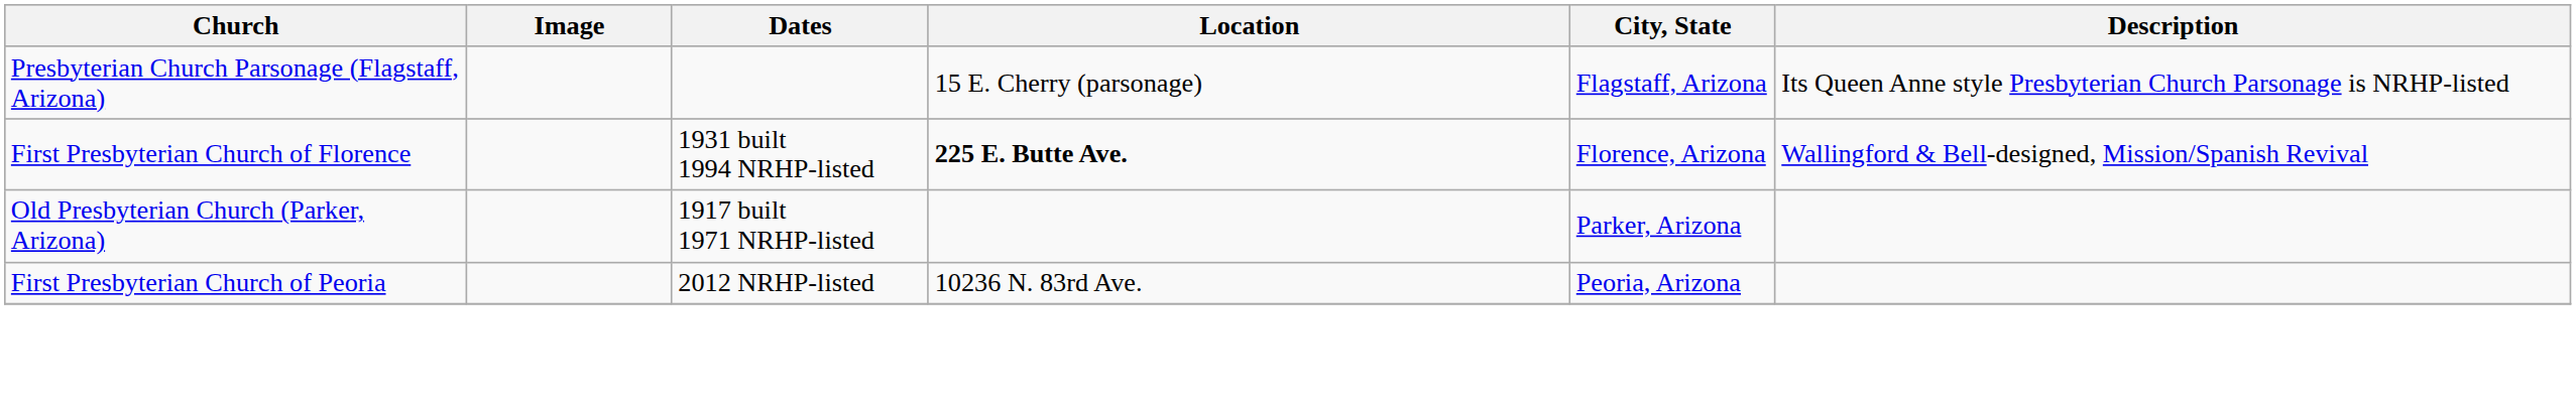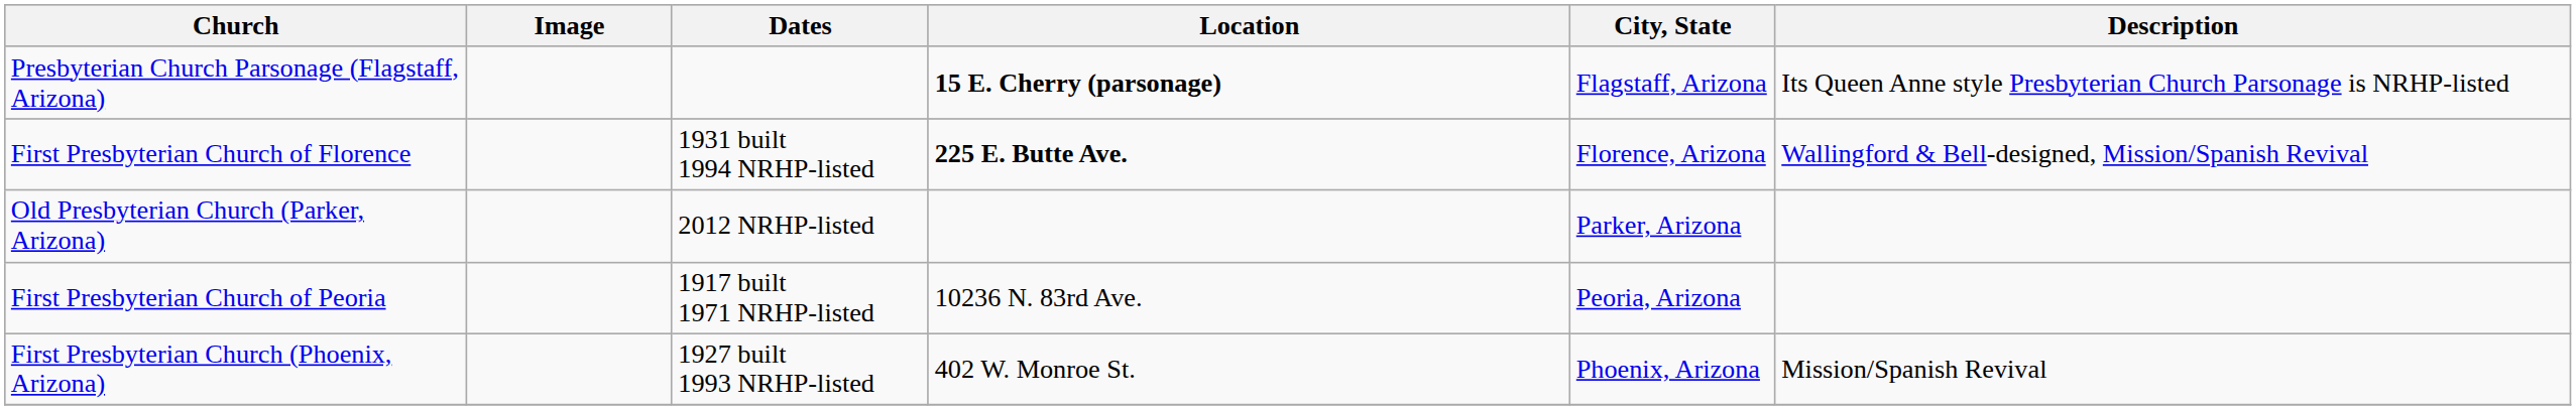Presbyterian Church Parsonage (Flagstaff, Arizona) | Location: normal -> bold
Old Presbyterian Church (Parker, Arizona) | Dates: 1917 built 1971 NRHP-listed -> 2012 NRHP-listed
First Presbyterian Church of Peoria | Dates: 2012 NRHP-listed -> 1917 built 1971 NRHP-listed
+ row: First Presbyterian Church (Phoenix, Arizona) | 1927 built 1993 NRHP-listed | 402 W. Monroe St. | Phoenix, Arizona | Mission/Spanish Revival
